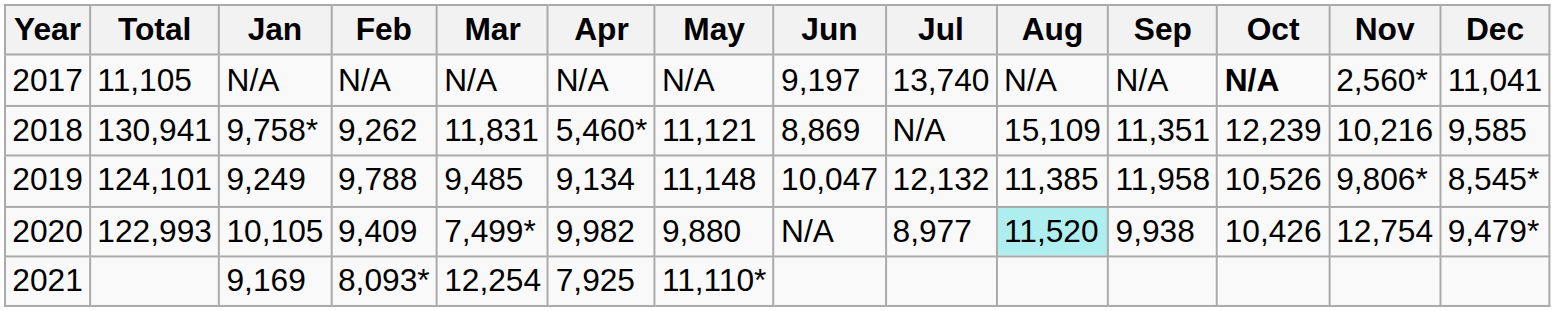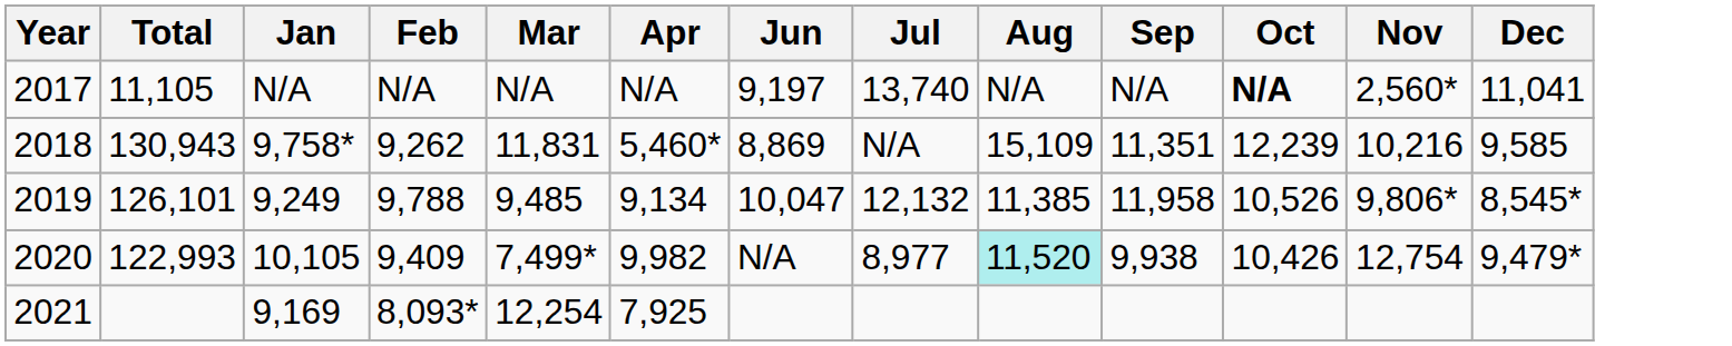- column: May | N/A | 11,121 | 11,148 | 9,880 | 11,110*
2018 | Total: 130,941 -> 130,943
2019 | Total: 124,101 -> 126,101
